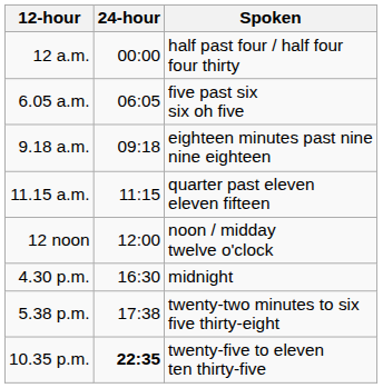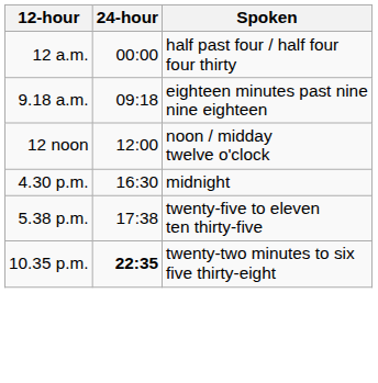- row: 6.05 a.m. | 06:05 | five past six six oh five
- row: 11.15 a.m. | 11:15 | quarter past eleven eleven fifteen
5.38 p.m. | Spoken: twenty-two minutes to six five thirty-eight -> twenty-five to eleven ten thirty-five
10.35 p.m. | Spoken: twenty-five to eleven ten thirty-five -> twenty-two minutes to six five thirty-eight
